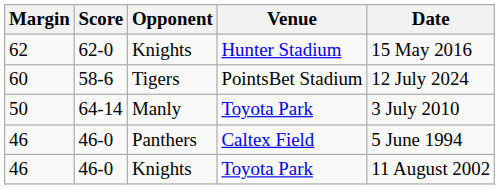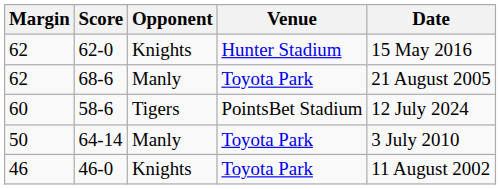+ row: 62 | 68-6 | Manly | Toyota Park | 21 August 2005
- row: 46 | 46-0 | Panthers | Caltex Field | 5 June 1994
